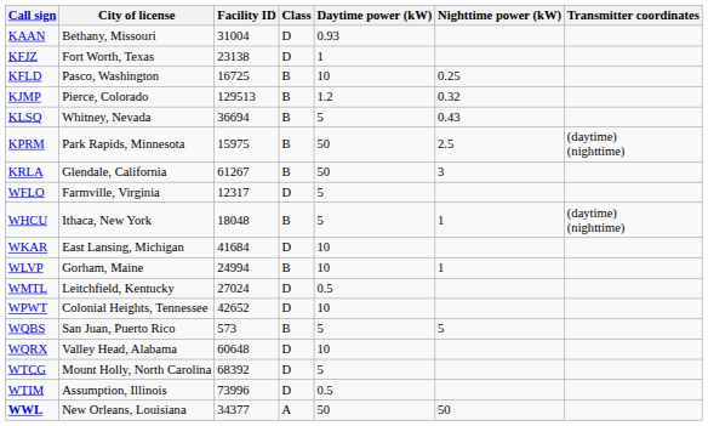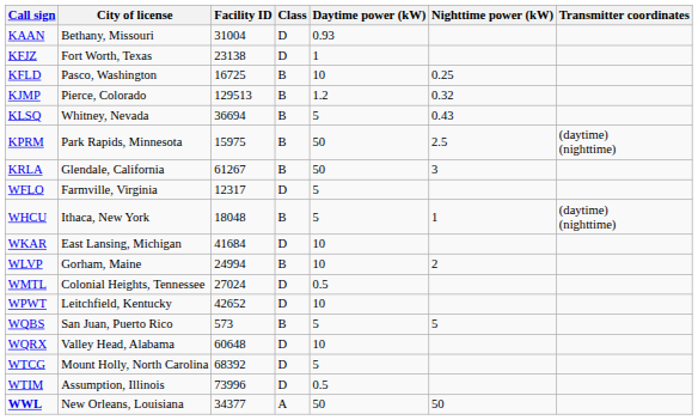WLVP | Nighttime power (kW): 1 -> 2
WMTL | City of license: Leitchfield, Kentucky -> Colonial Heights, Tennessee
WPWT | City of license: Colonial Heights, Tennessee -> Leitchfield, Kentucky
